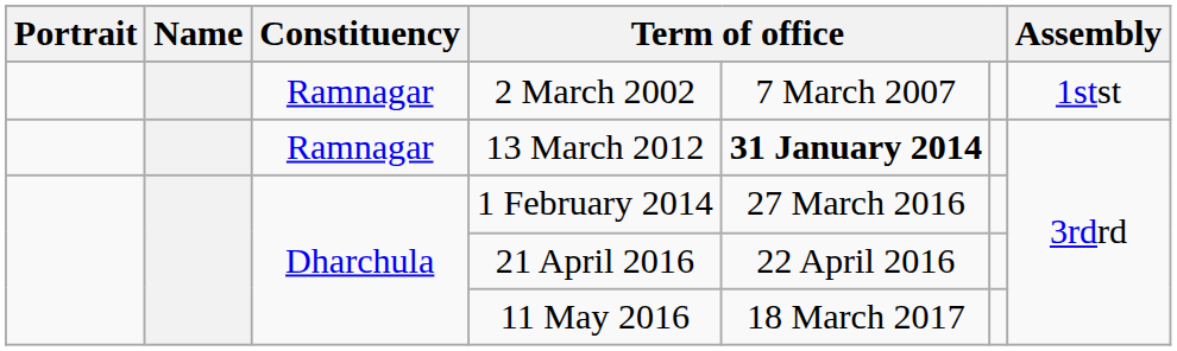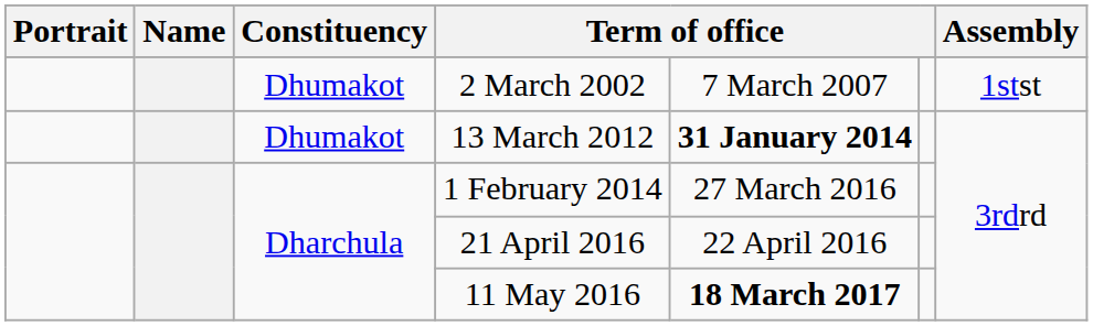2 March 2002 | Constituency: Ramnagar -> Dhumakot
13 March 2012 | Constituency: Ramnagar -> Dhumakot
11 May 2016 | column 5: normal -> bold
